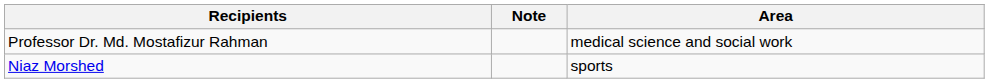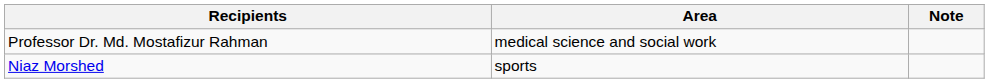columns swapped: Area <-> Note
